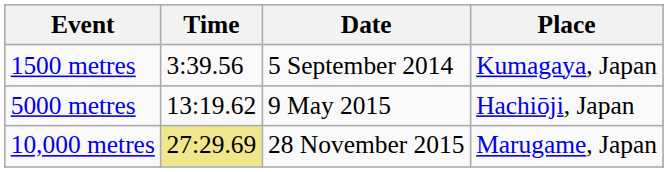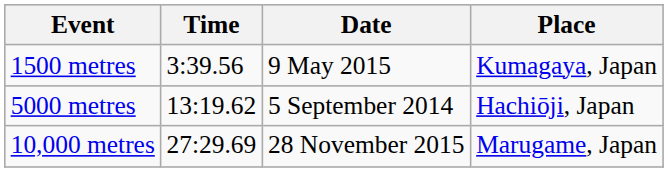1500 metres | Date: 5 September 2014 -> 9 May 2015
5000 metres | Date: 9 May 2015 -> 5 September 2014
10,000 metres | Time: khaki background -> no background
